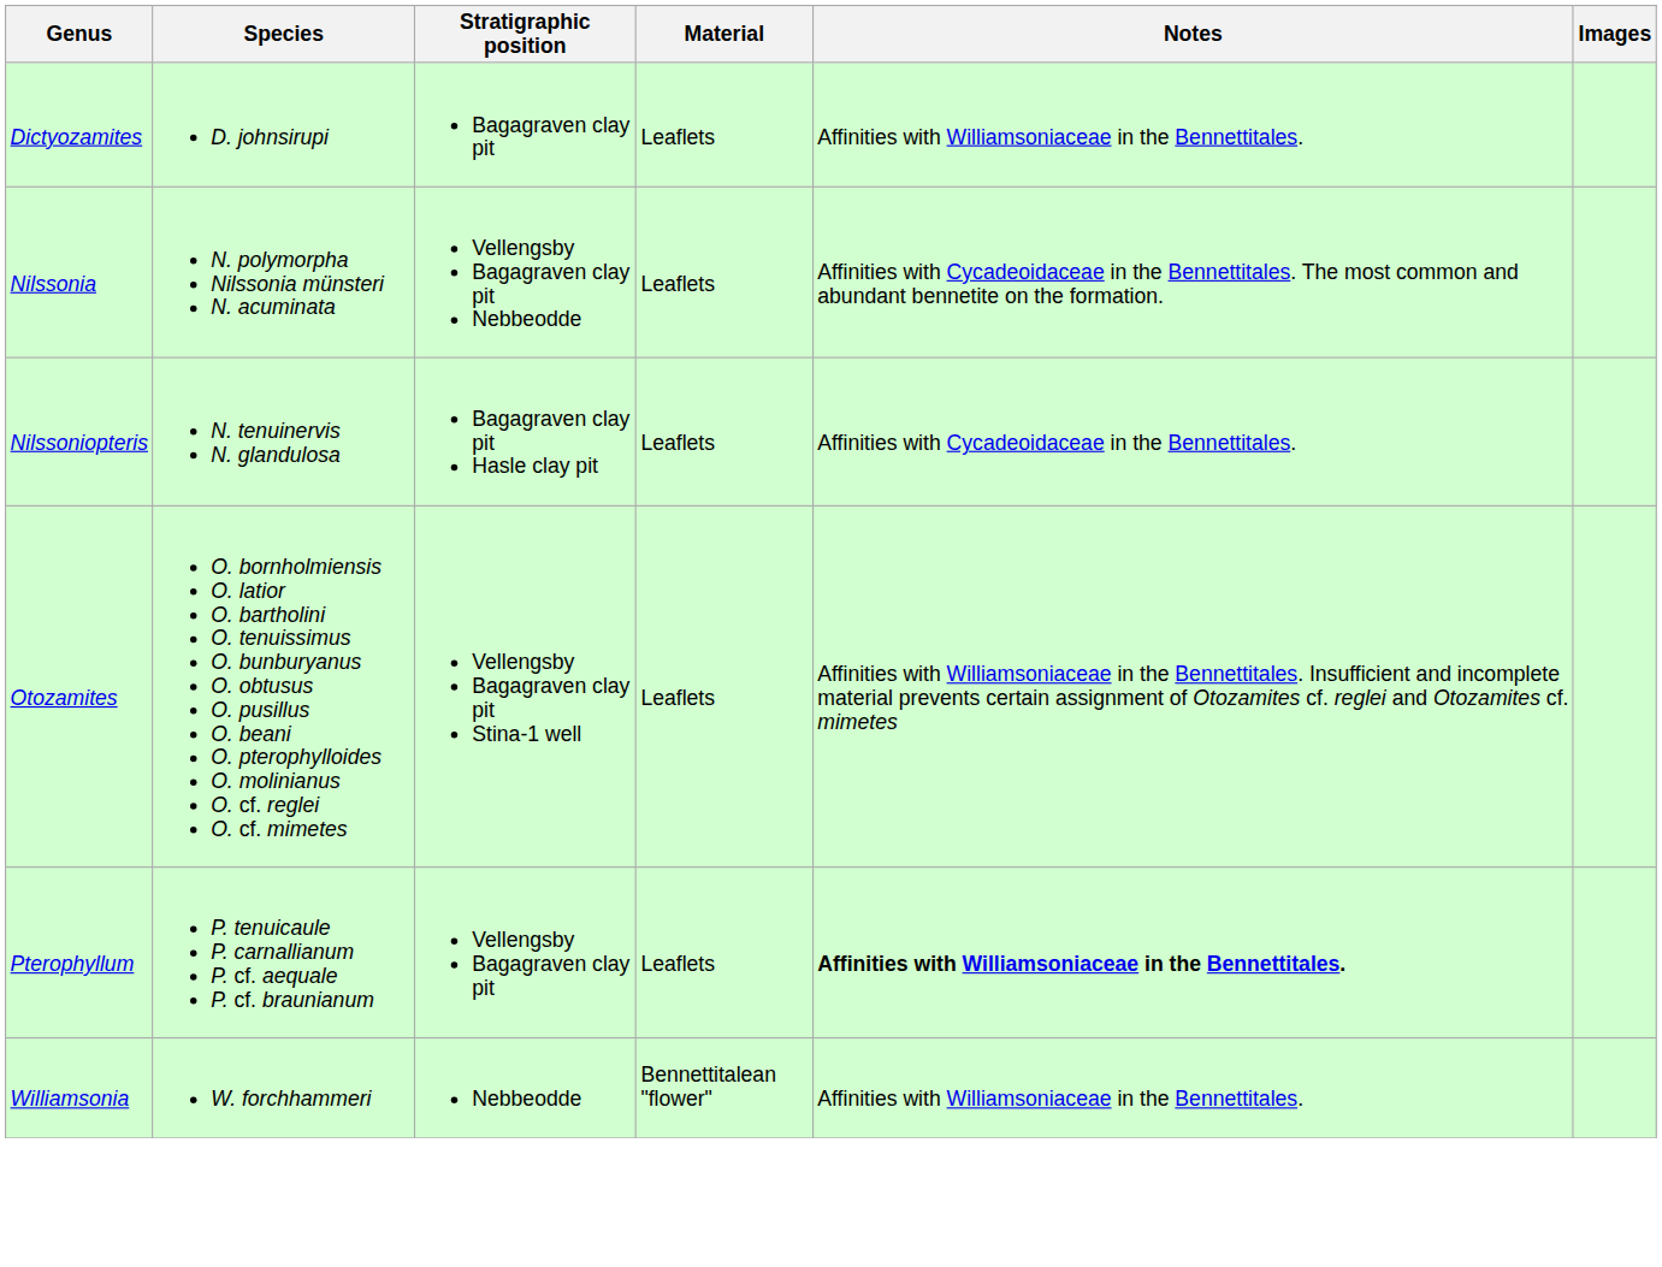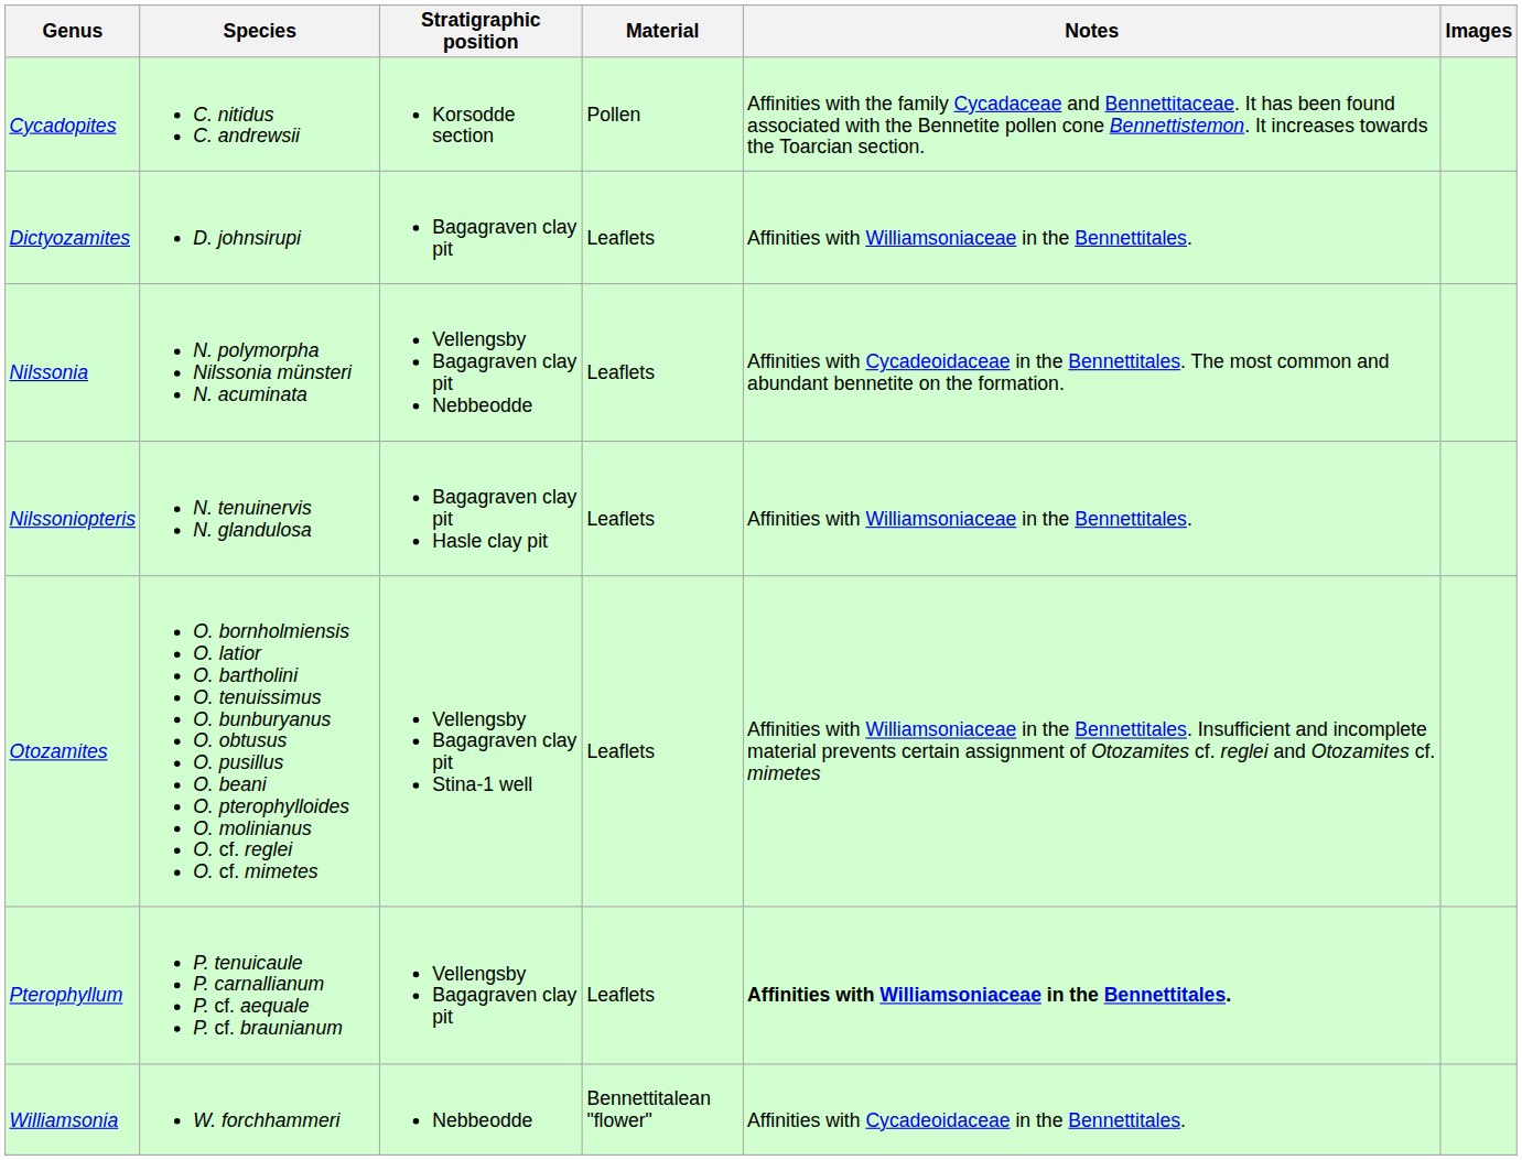+ row: Cycadopites | C. nitidus C. andrewsii | Korsodde section | Pollen | Affinities with the family Cycadaceae and Bennettitaceae. It has been found associated with the Bennetite pollen cone Bennettistemon. It increases towards the Toarcian section.
Nilssoniopteris | Notes: Affinities with Cycadeoidaceae in the Bennettitales. -> Affinities with Williamsoniaceae in the Bennettitales.
Williamsonia | Notes: Affinities with Williamsoniaceae in the Bennettitales. -> Affinities with Cycadeoidaceae in the Bennettitales.
